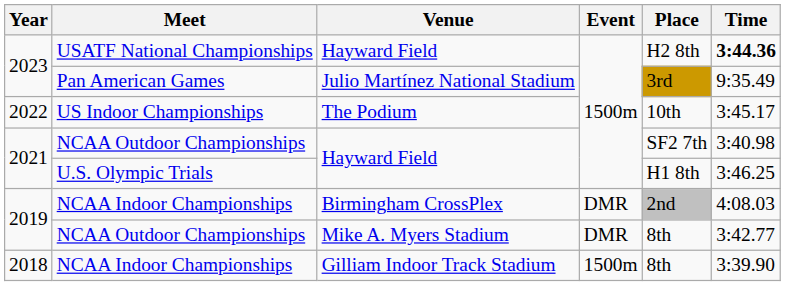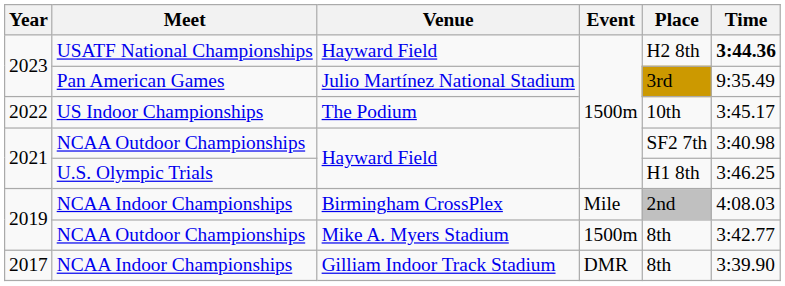NCAA Indoor Championships / Birmingham CrossPlex | Event: DMR -> Mile
NCAA Outdoor Championships / Mike A. Myers Stadium | Event: DMR -> 1500m
NCAA Indoor Championships / Gilliam Indoor Track Stadium | Year: 2018 -> 2017
NCAA Indoor Championships / Gilliam Indoor Track Stadium | Event: 1500m -> DMR
